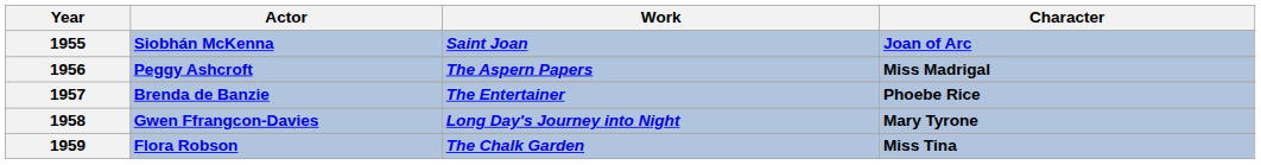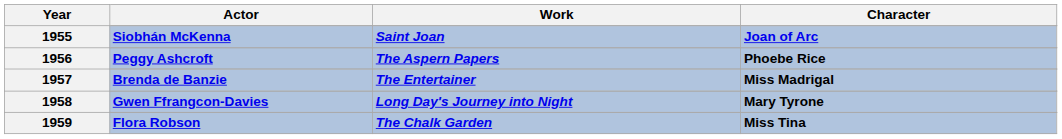Peggy Ashcroft | Character: Miss Madrigal -> Phoebe Rice
Brenda de Banzie | Character: Phoebe Rice -> Miss Madrigal
